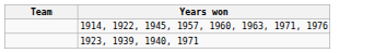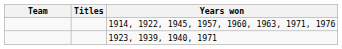+ column: Titles
